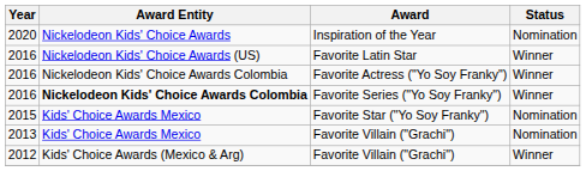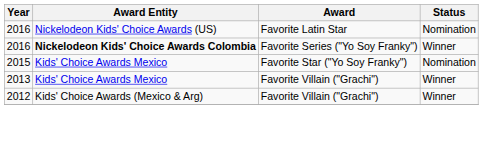- row: 2020 | Nickelodeon Kids' Choice Awards | Inspiration of the Year | Nomination
Favorite Latin Star | Status: Winner -> Nomination
- row: 2016 | Nickelodeon Kids' Choice Awards Colombia | Favorite Actress ("Yo Soy Franky") | Winner
2013 / Favorite Villain ("Grachi") | Status: Nomination -> Winner
